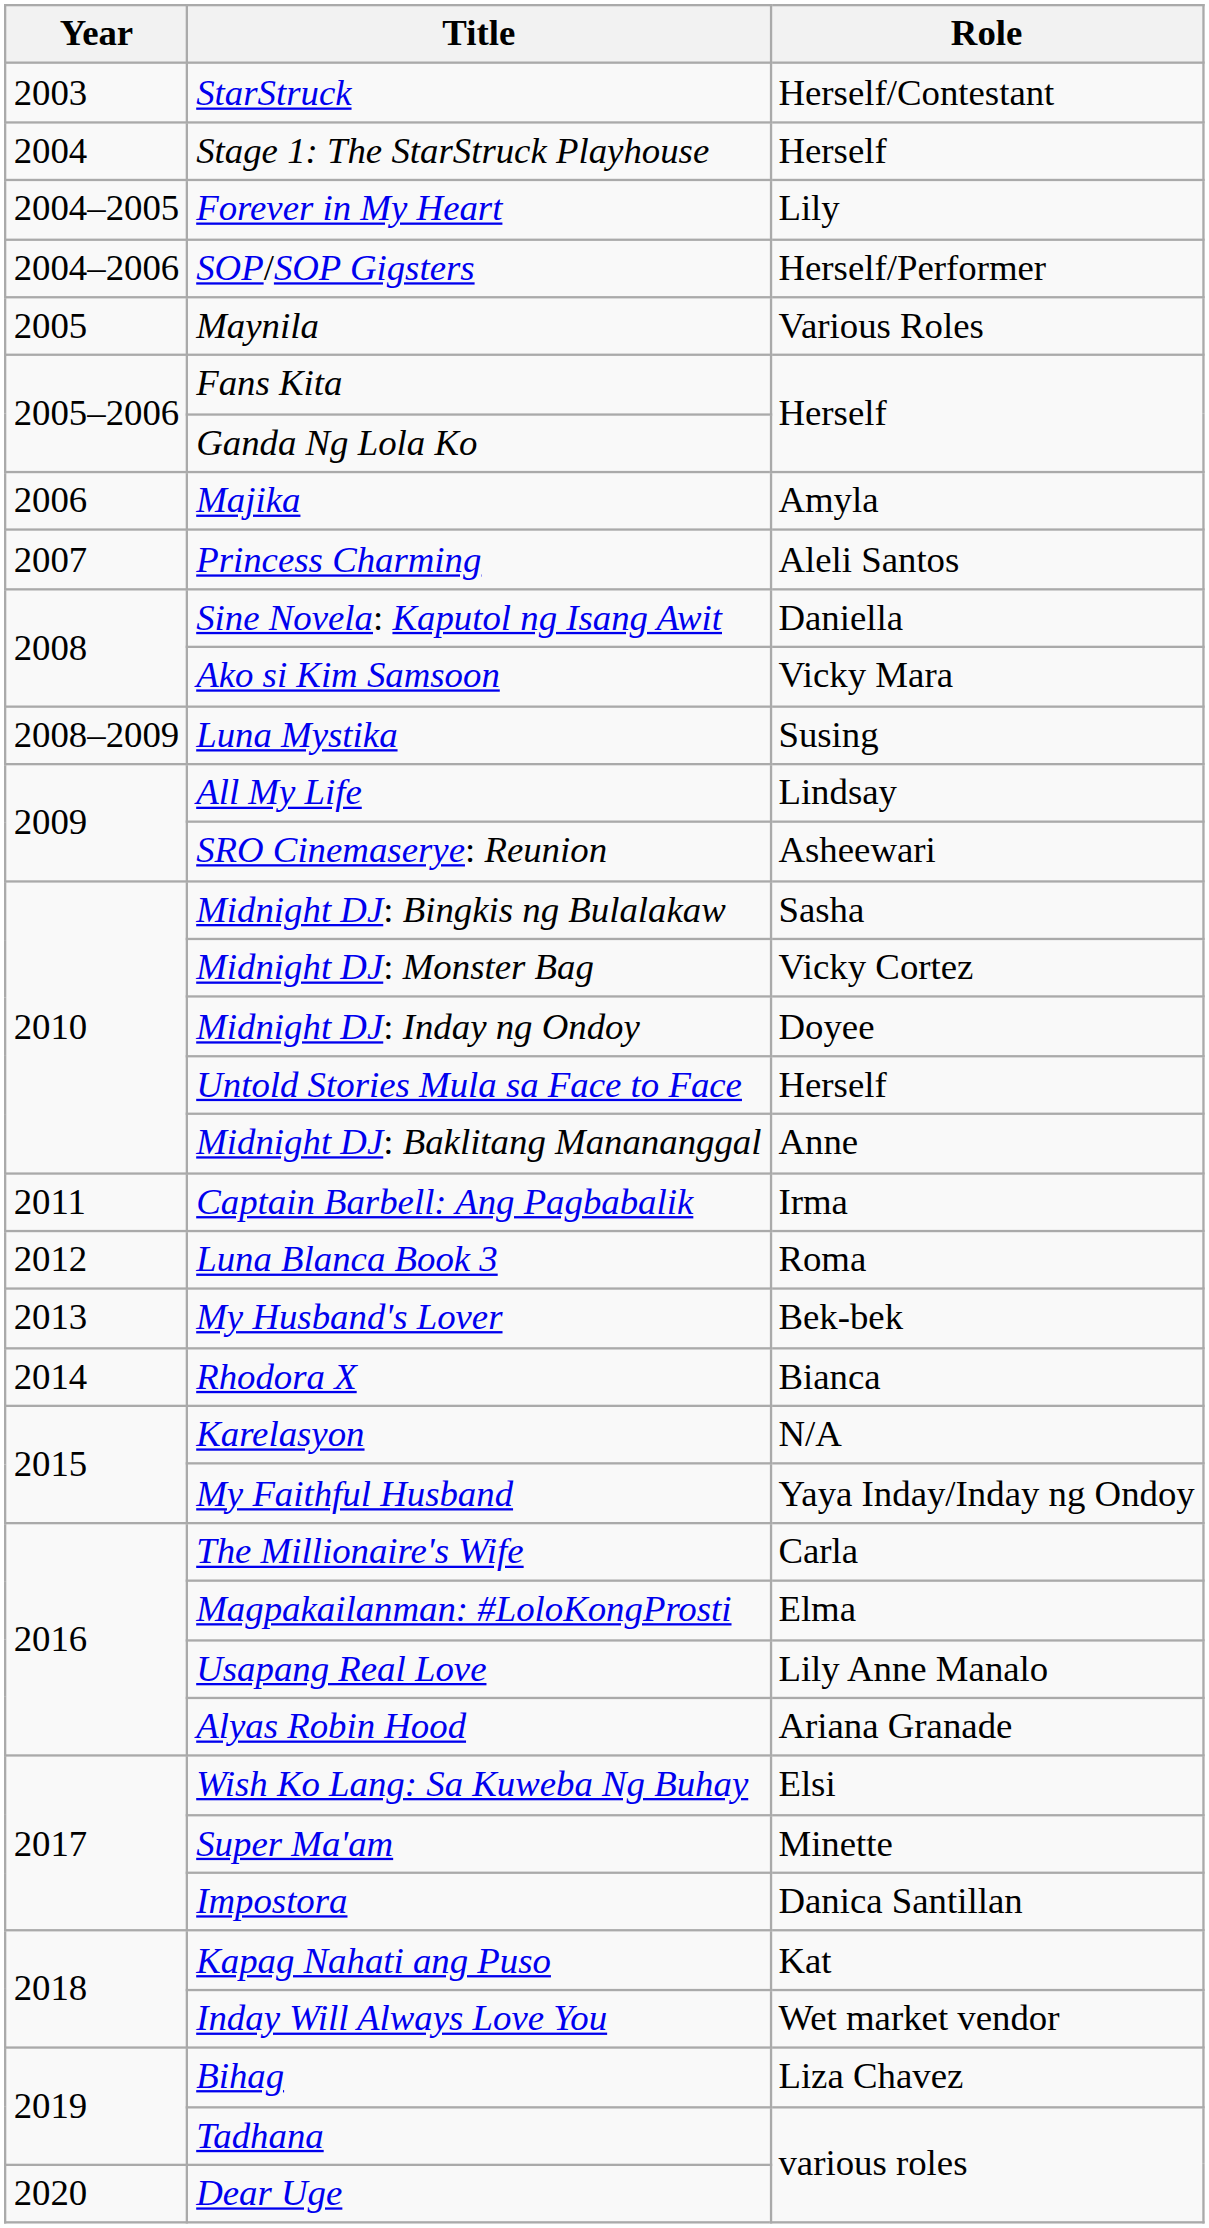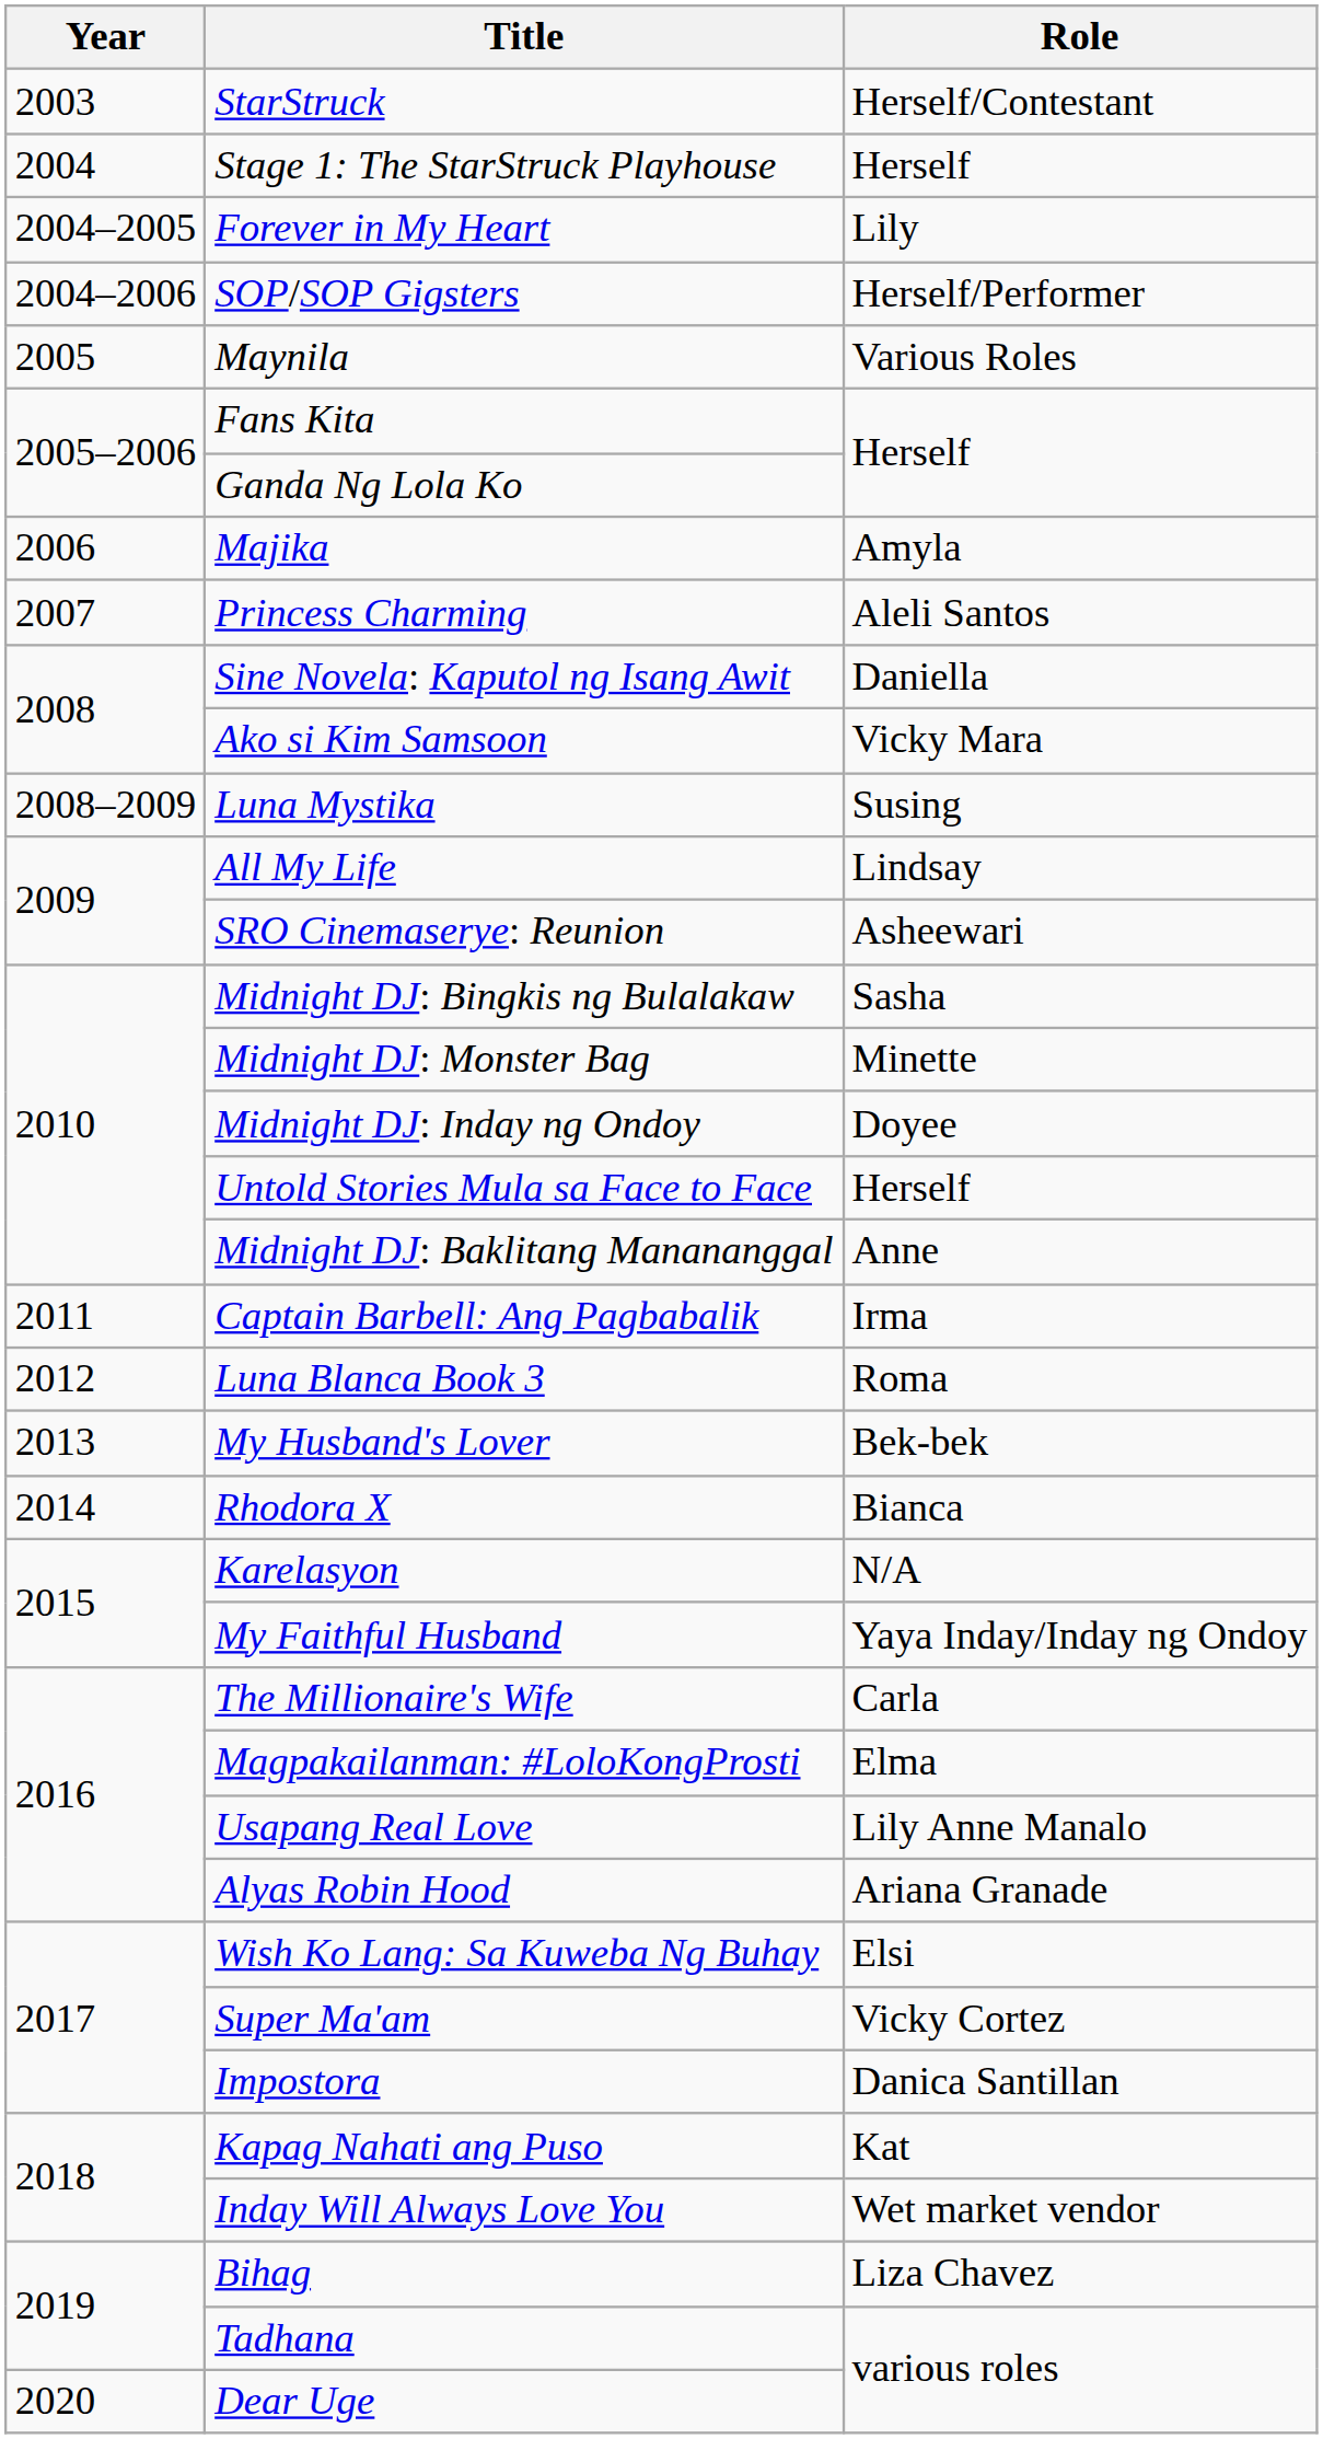Midnight DJ: Monster Bag | Role: Vicky Cortez -> Minette
Super Ma'am | Role: Minette -> Vicky Cortez
